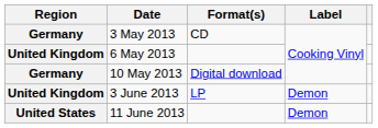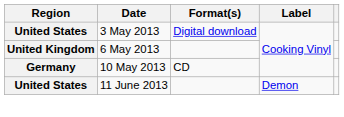3 May 2013 | Region: Germany -> United States
3 May 2013 | Format(s): CD -> Digital download
10 May 2013 | Format(s): Digital download -> CD
- row: United Kingdom | 3 June 2013 | LP | Demon
